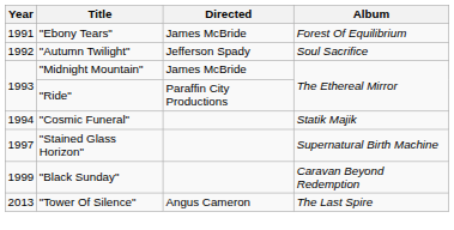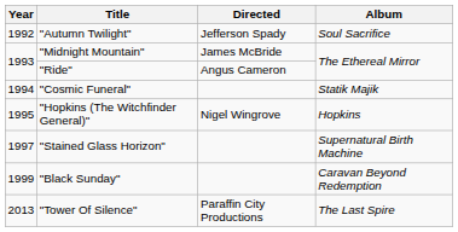- row: 1991 | "Ebony Tears" | James McBride | Forest Of Equilibrium
"Ride" | Directed: Paraffin City Productions -> Angus Cameron
+ row: 1995 | "Hopkins (The Witchfinder General)" | Nigel Wingrove | Hopkins
"Tower Of Silence" | Directed: Angus Cameron -> Paraffin City Productions
